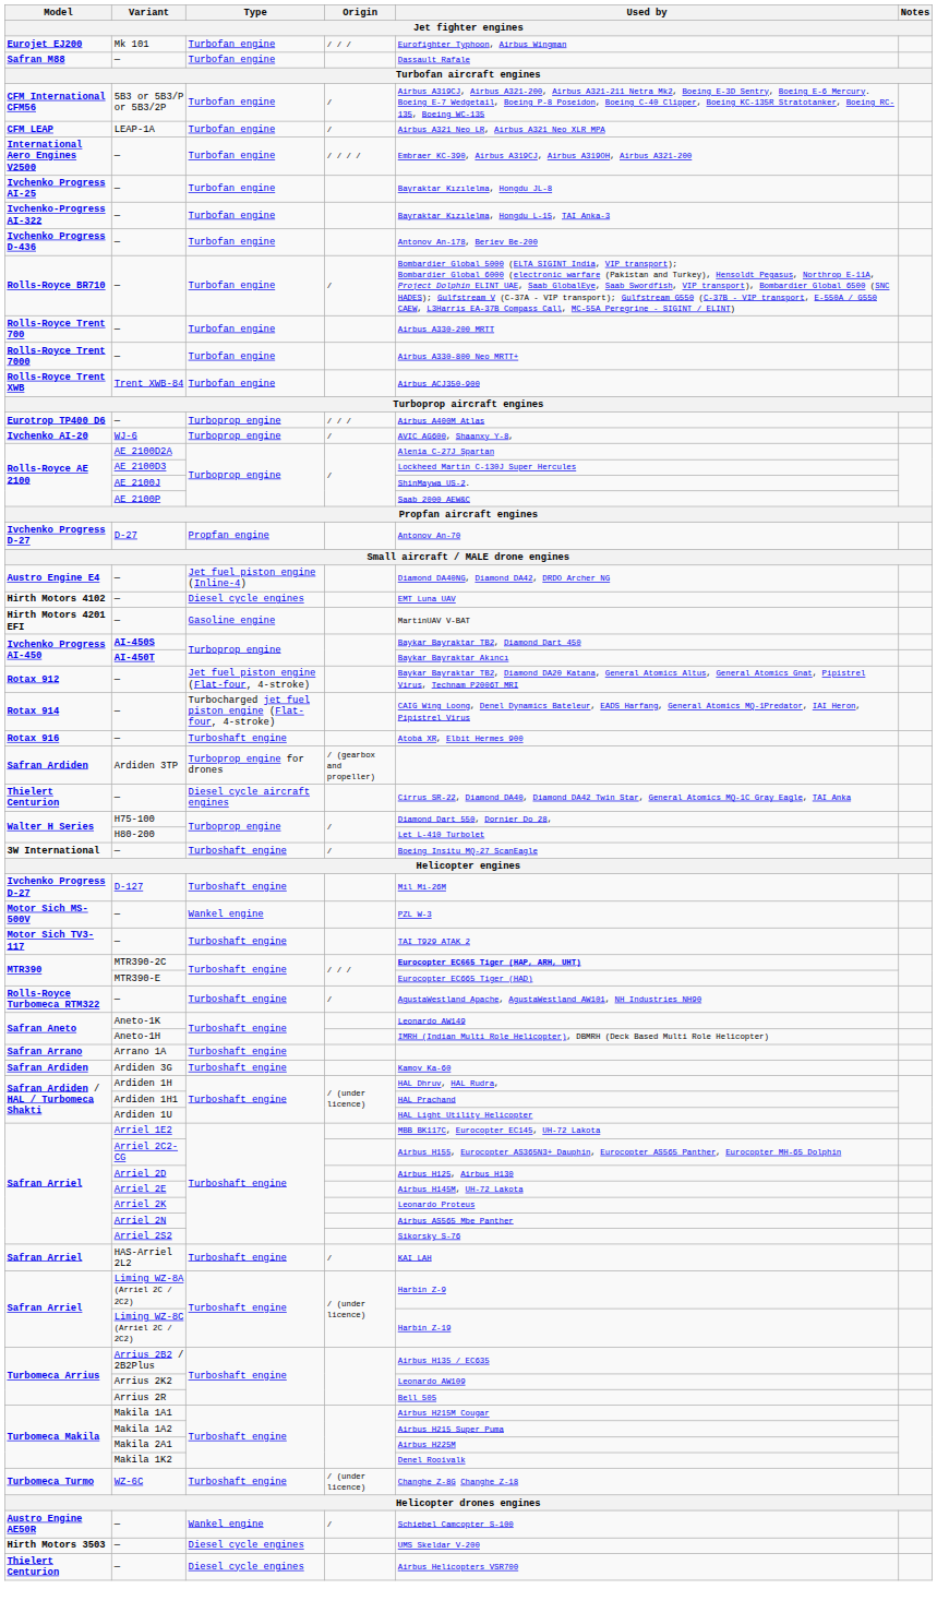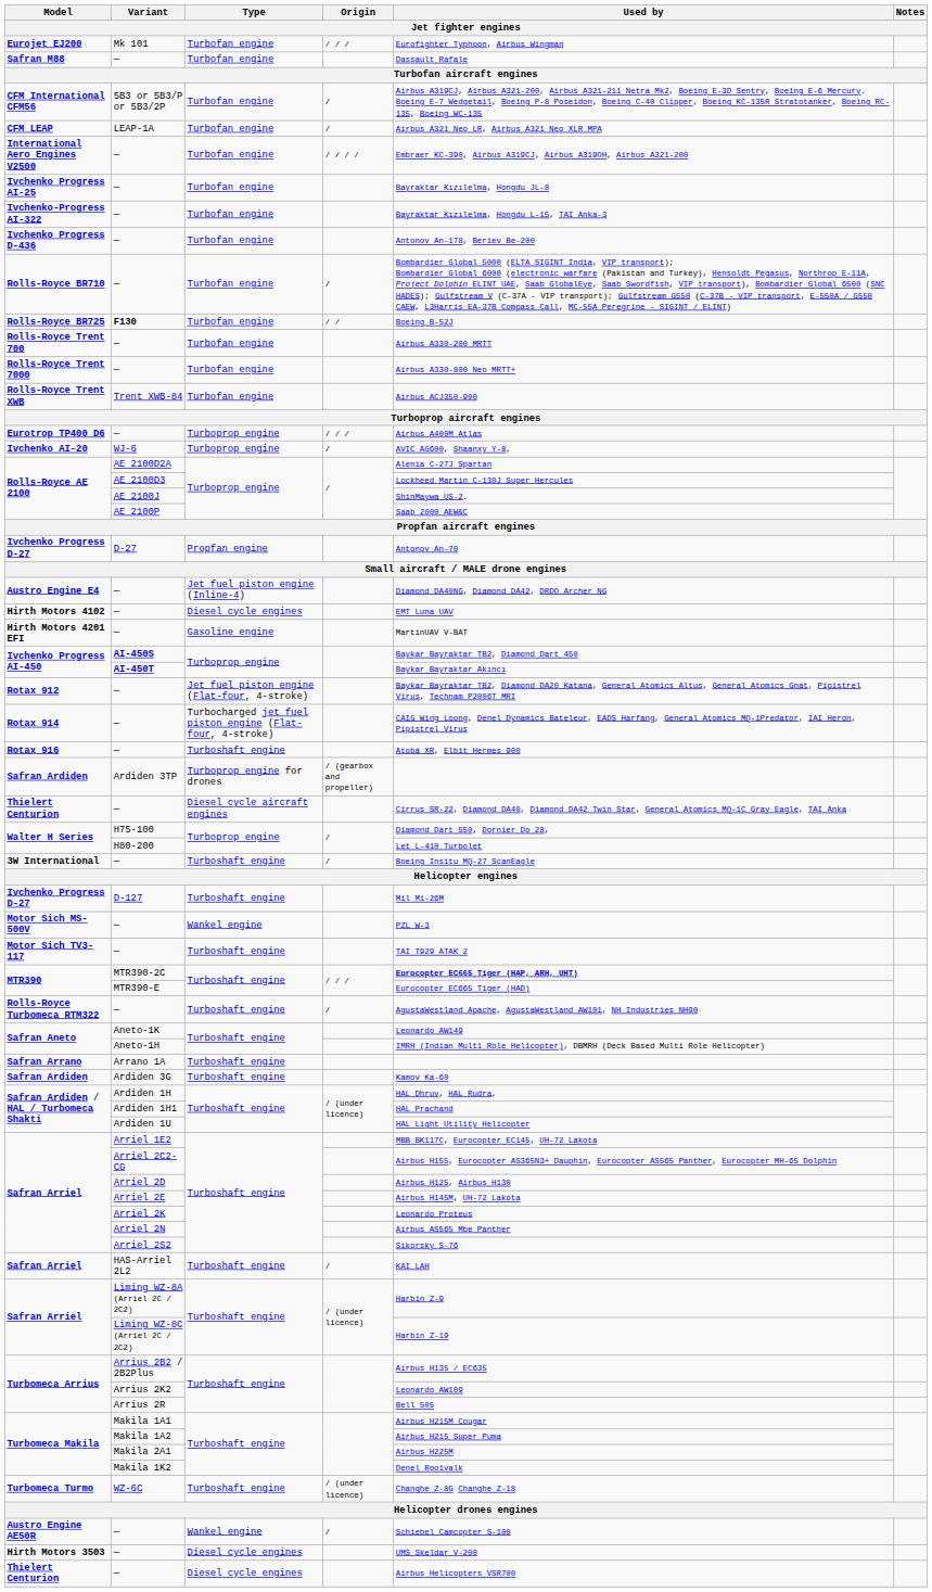+ row: Rolls-Royce BR725 | F130 | Turbofan engine | / / | Boeing B-52J
